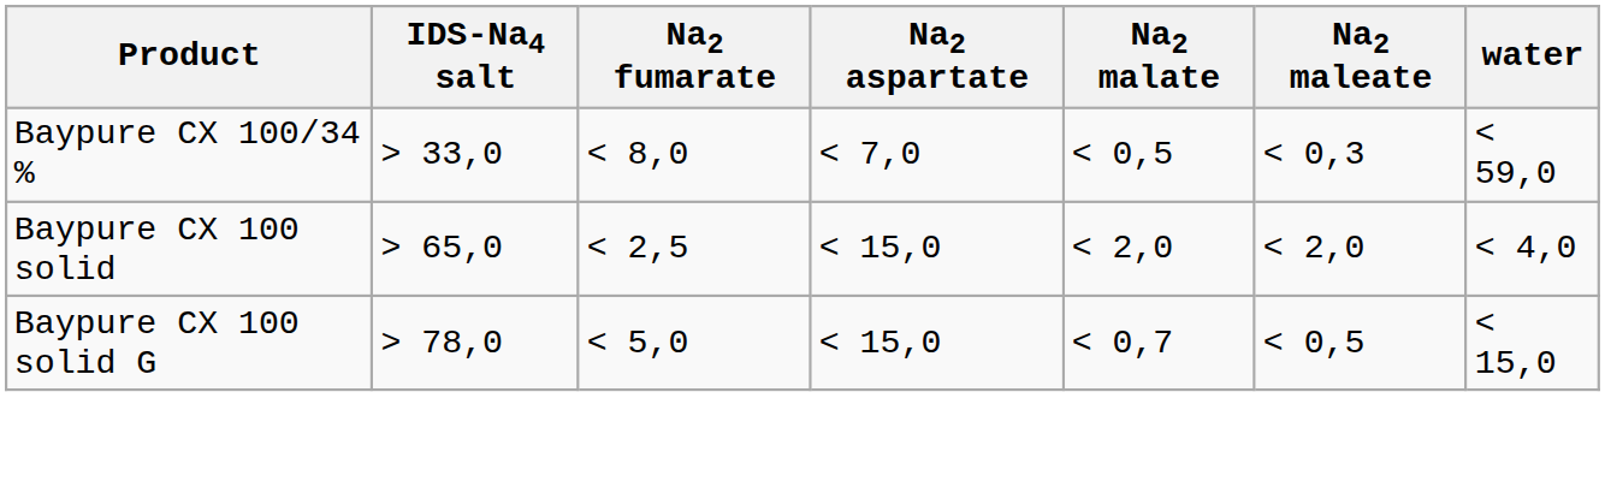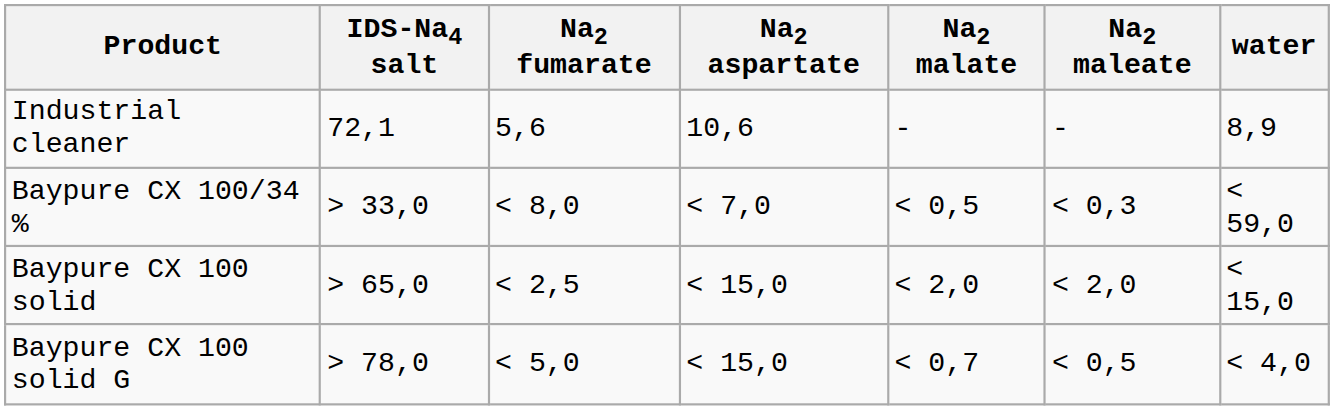+ row: Industrial cleaner | 72,1 | 5,6 | 10,6 | - | - | 8,9
Baypure CX 100 solid | water: < 4,0 -> < 15,0
Baypure CX 100 solid G | water: < 15,0 -> < 4,0
